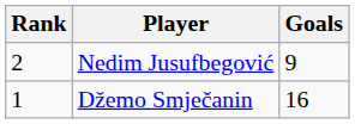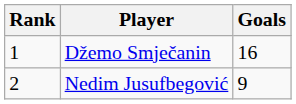rows swapped: Džemo Smječanin <-> Nedim Jusufbegović
